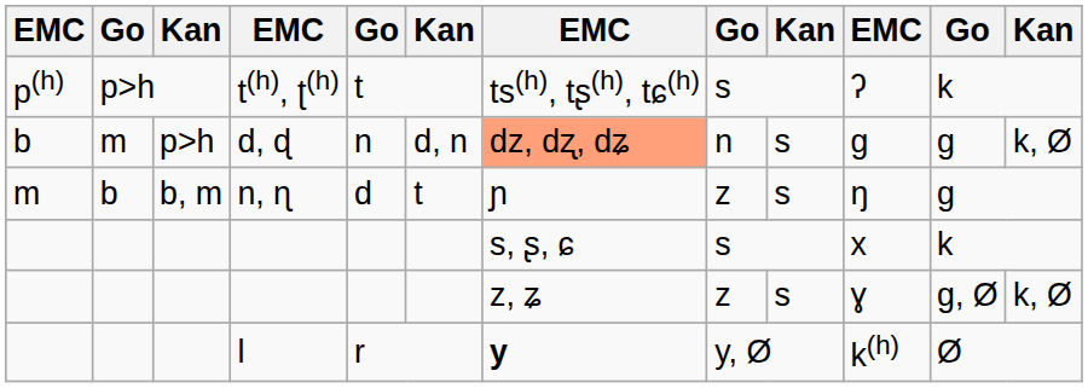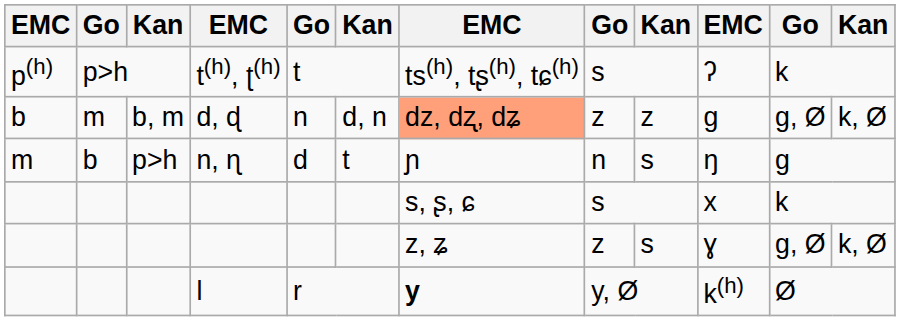d, ɖ | column 3: p>h -> b, m
d, ɖ | column 8: n -> z
d, ɖ | column 9: s -> z
d, ɖ | column 11: g -> g, Ø
n, ɳ | column 3: b, m -> p>h
n, ɳ | column 8: z -> n
